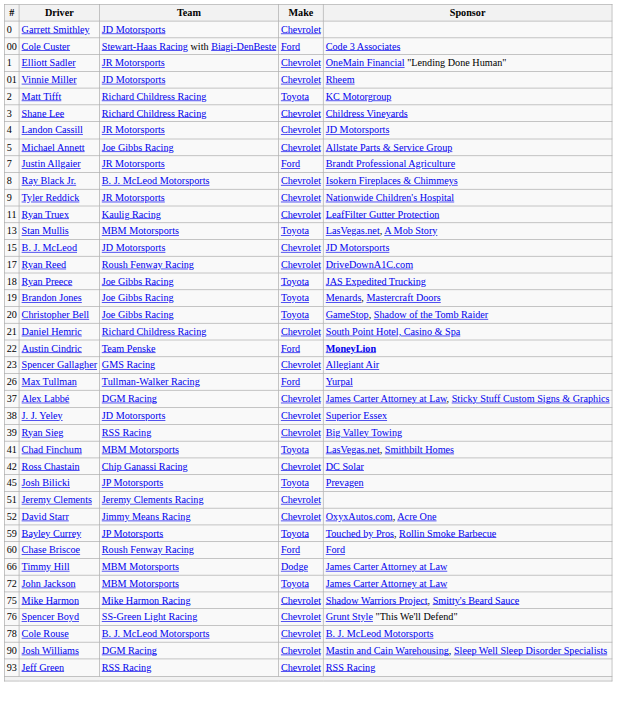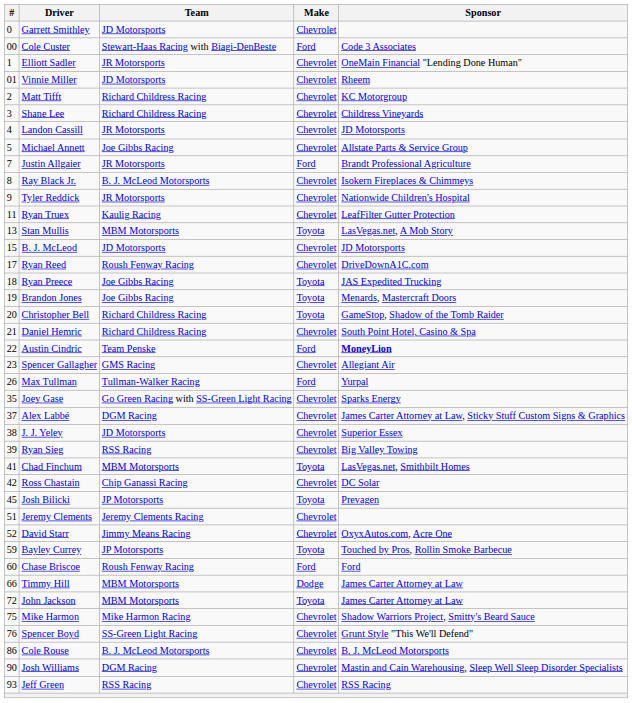Matt Tifft | Make: Toyota -> Chevrolet
Christopher Bell | Team: Joe Gibbs Racing -> Richard Childress Racing
+ row: 35 | Joey Gase | Go Green Racing with SS-Green Light Racing | Chevrolet | Sparks Energy
Cole Rouse | #: 78 -> 86
